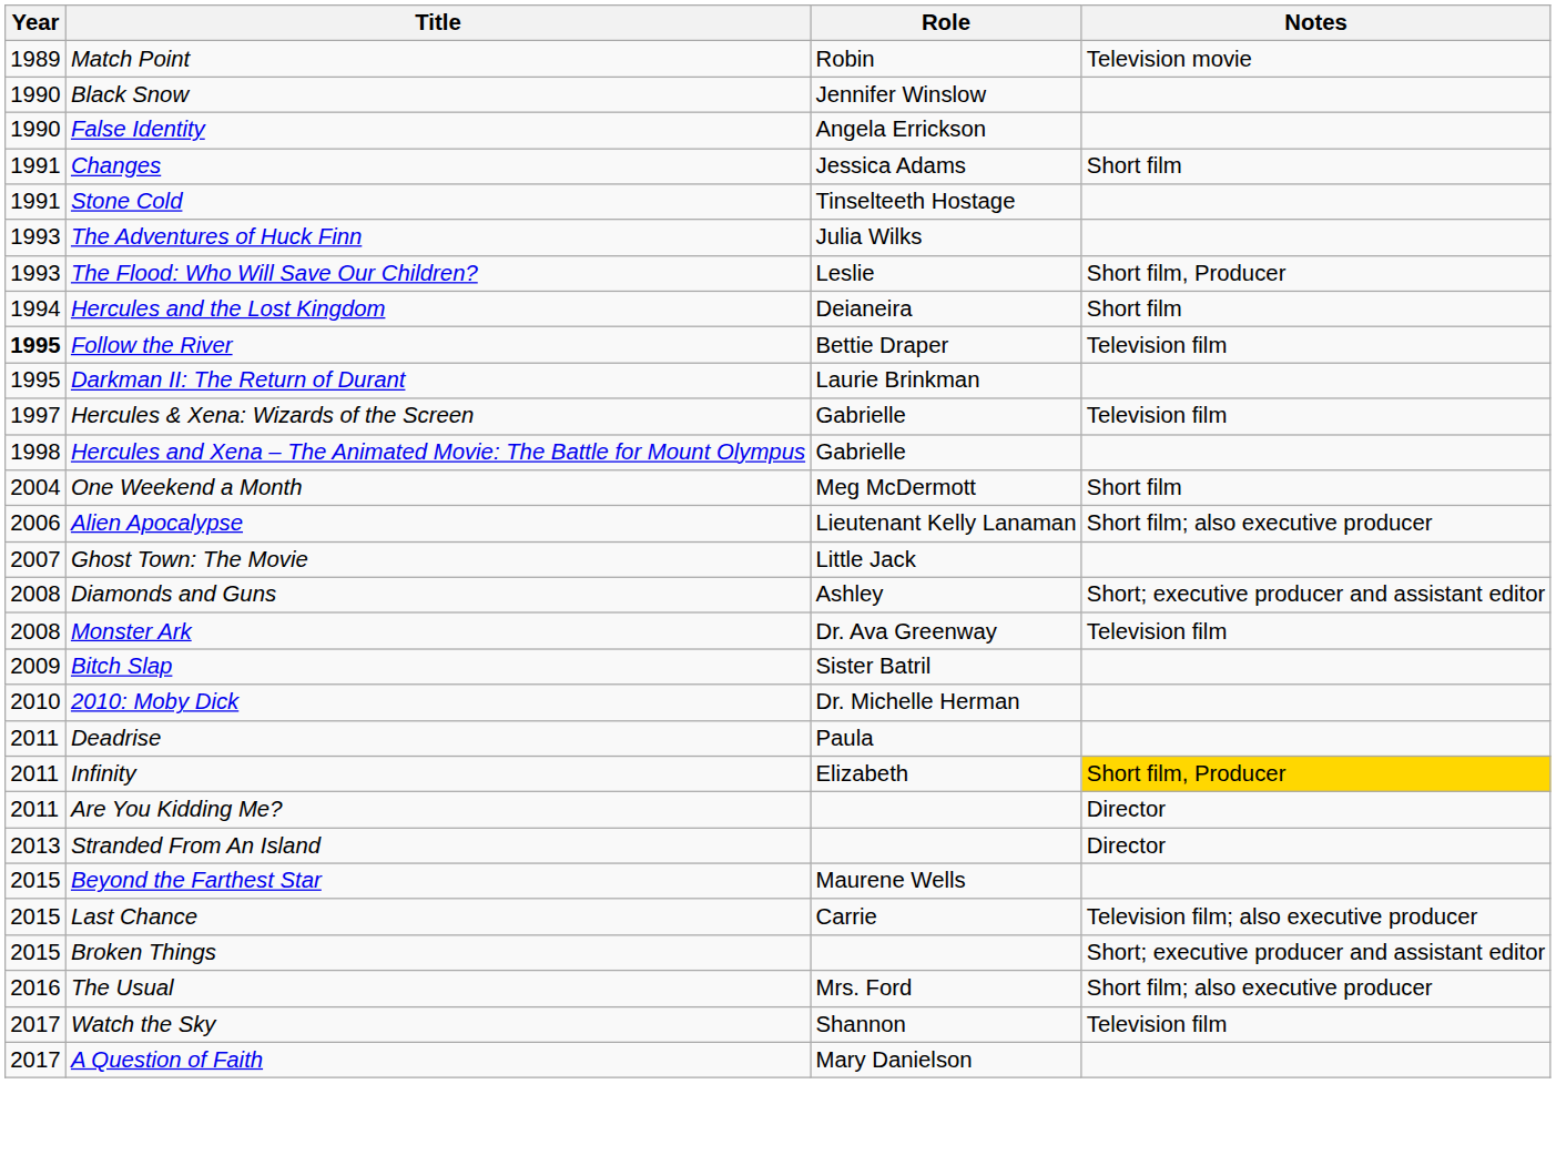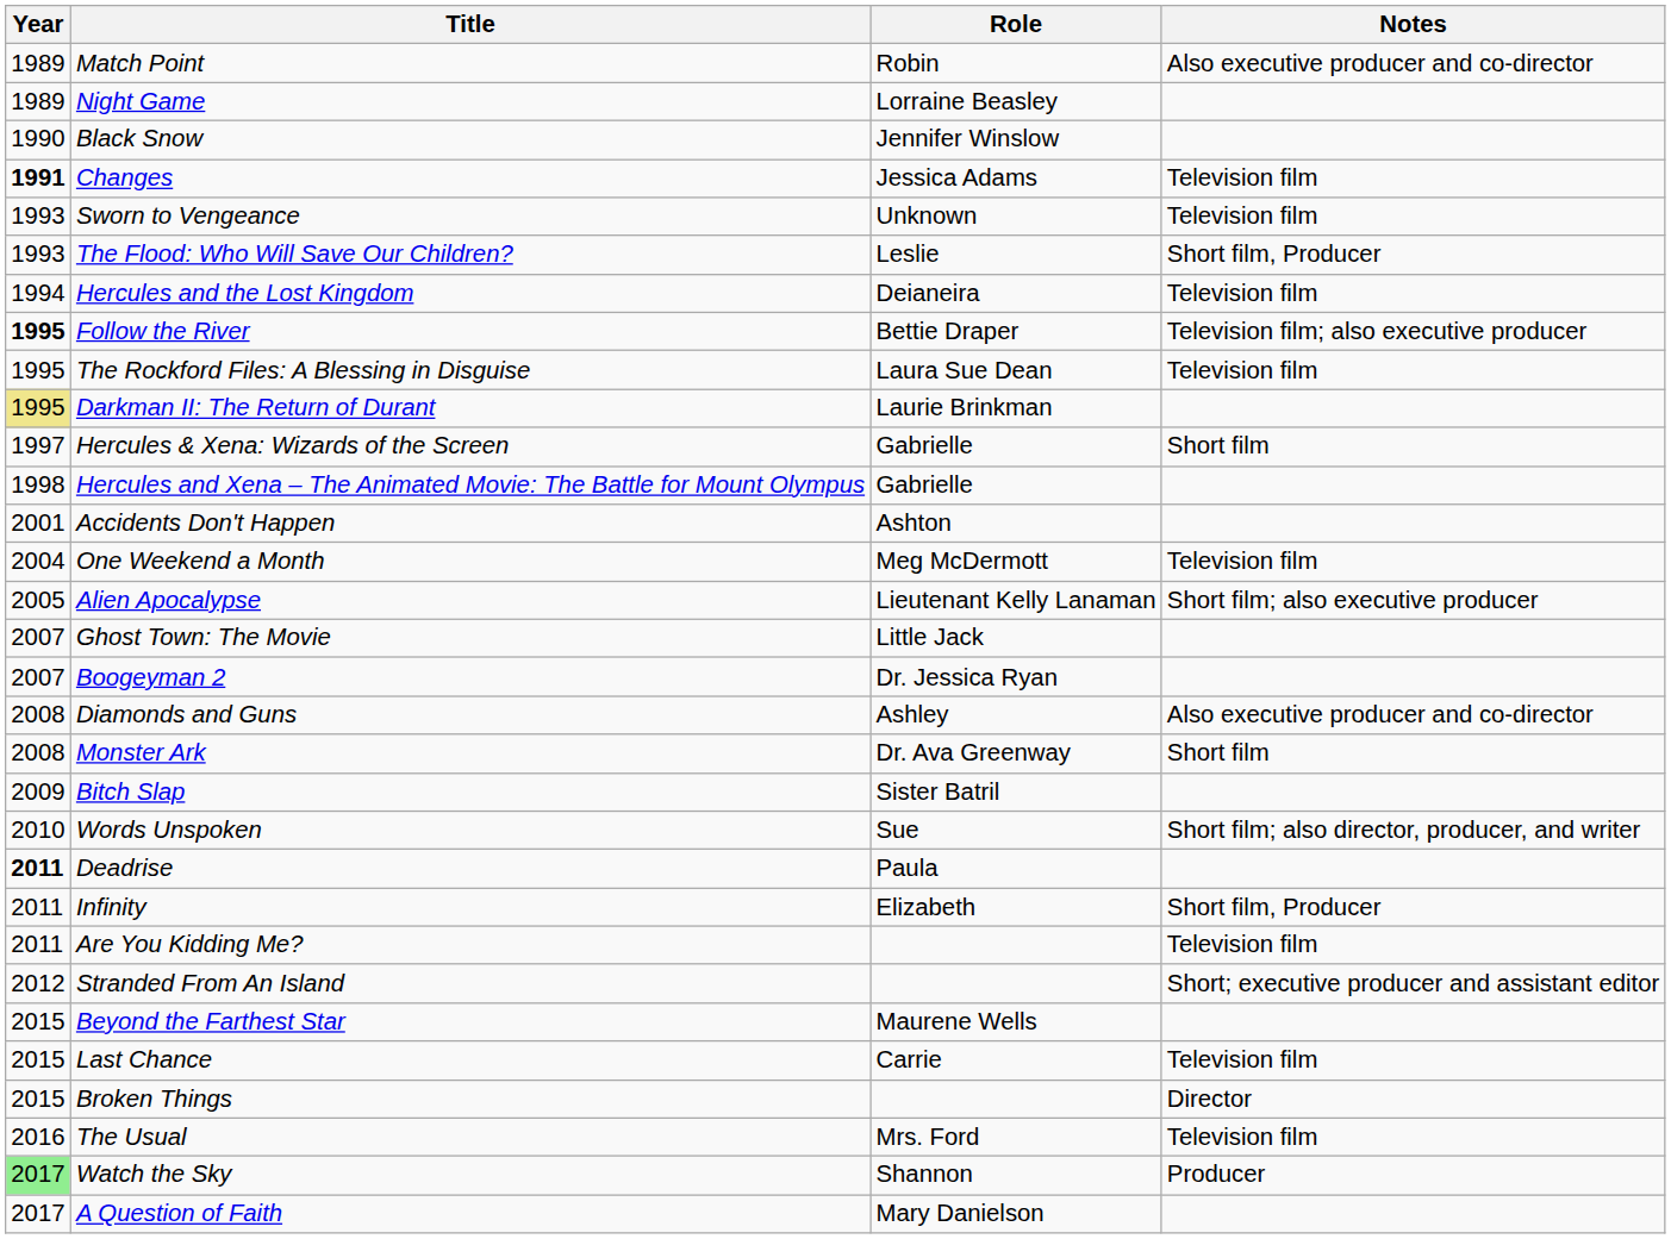Match Point | Notes: Television movie -> Also executive producer and co-director
+ row: 1989 | Night Game | Lorraine Beasley
- row: 1990 | False Identity | Angela Errickson
Changes | Year: normal -> bold
Changes | Notes: Short film -> Television film
- row: 1991 | Stone Cold | Tinselteeth Hostage
+ row: 1993 | Sworn to Vengeance | Unknown | Television film
- row: 1993 | The Adventures of Huck Finn | Julia Wilks
Hercules and the Lost Kingdom | Notes: Short film -> Television film
Follow the River | Notes: Television film -> Television film; also executive producer
+ row: 1995 | The Rockford Files: A Blessing in Disguise | Laura Sue Dean | Television film
Darkman II: The Return of Durant | Year: no background -> khaki background
Hercules & Xena: Wizards of the Screen | Notes: Television film -> Short film
+ row: 2001 | Accidents Don't Happen | Ashton
One Weekend a Month | Notes: Short film -> Television film
Alien Apocalypse | Year: 2006 -> 2005
+ row: 2007 | Boogeyman 2 | Dr. Jessica Ryan
Diamonds and Guns | Notes: Short; executive producer and assistant editor -> Also executive producer and co-director
Monster Ark | Notes: Television film -> Short film
+ row: 2010 | Words Unspoken | Sue | Short film; also director, producer, and writer
- row: 2010 | 2010: Moby Dick | Dr. Michelle Herman
Deadrise | Year: normal -> bold
Infinity | Notes: gold background -> no background
Are You Kidding Me? | Notes: Director -> Television film
Stranded From An Island | Year: 2013 -> 2012
Stranded From An Island | Notes: Director -> Short; executive producer and assistant editor
Last Chance | Notes: Television film; also executive producer -> Television film
Broken Things | Notes: Short; executive producer and assistant editor -> Director
The Usual | Notes: Short film; also executive producer -> Television film
Watch the Sky | Year: no background -> lightgreen background
Watch the Sky | Notes: Television film -> Producer
